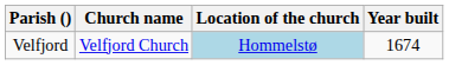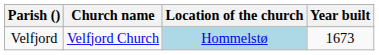Velfjord | Year built: 1674 -> 1673
